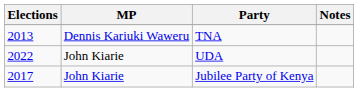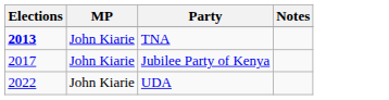TNA | Elections: normal -> bold
TNA | MP: Dennis Kariuki Waweru -> John Kiarie
rows swapped: Jubilee Party of Kenya <-> UDA
